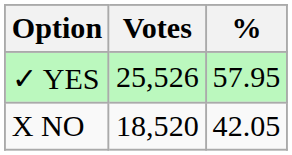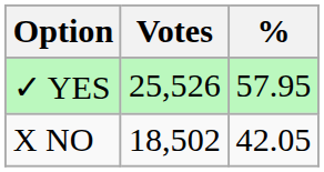X NO | Votes: 18,520 -> 18,502
